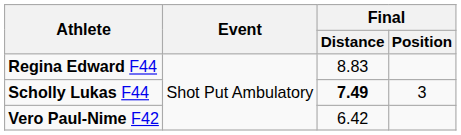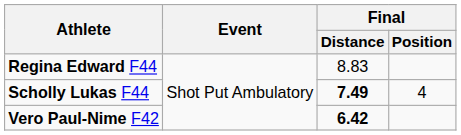Scholly Lukas F44 | Final / Position: 3 -> 4
Vero Paul-Nime F42 | Final / Distance: normal -> bold
